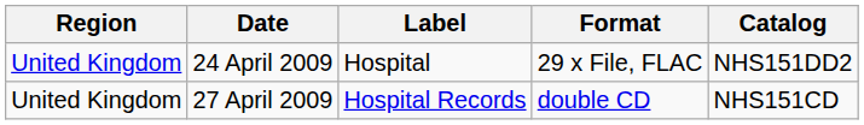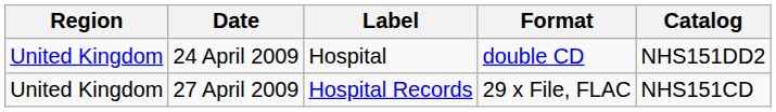24 April 2009 | Format: 29 x File, FLAC -> double CD
27 April 2009 | Format: double CD -> 29 x File, FLAC
